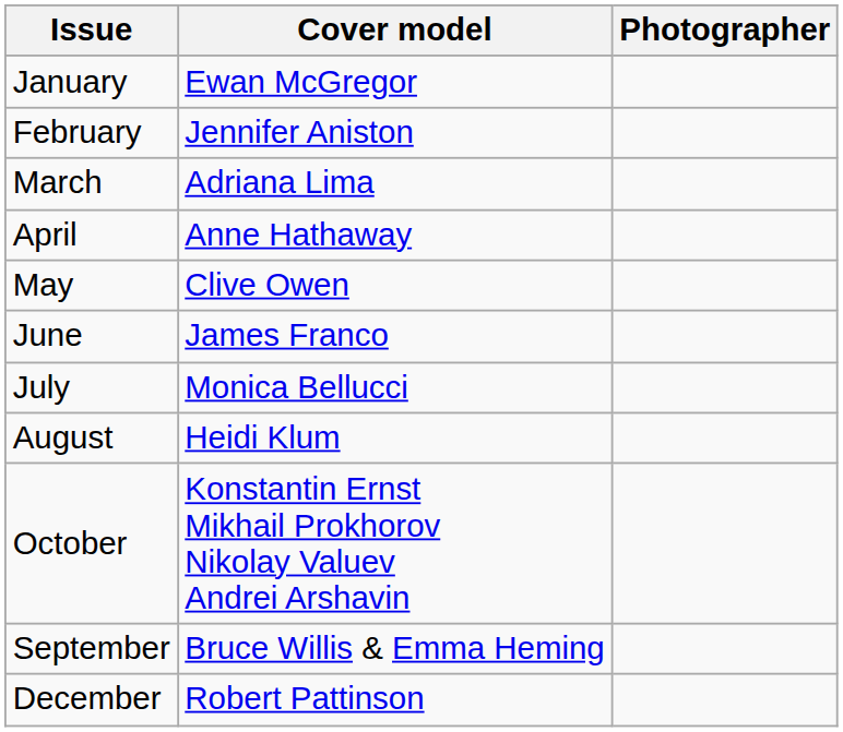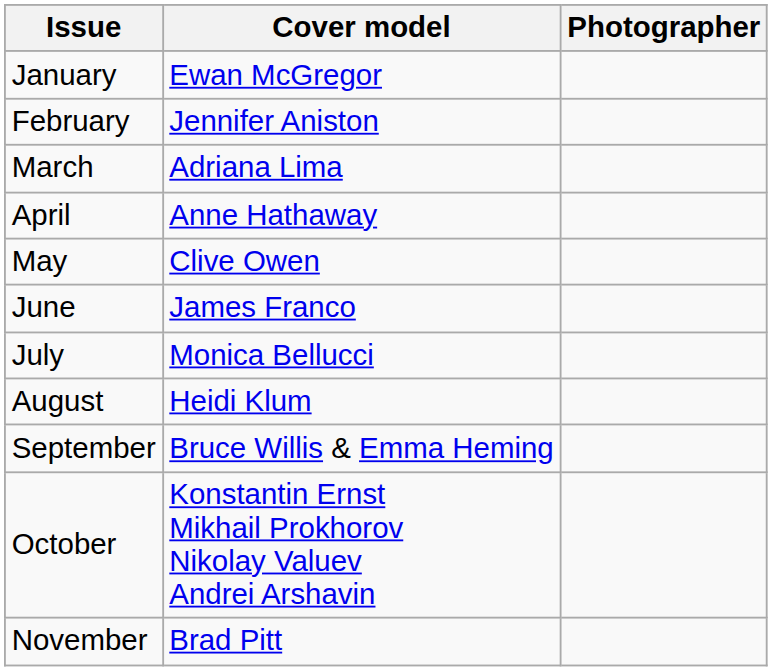rows swapped: September <-> October
+ row: November | Brad Pitt
- row: December | Robert Pattinson
